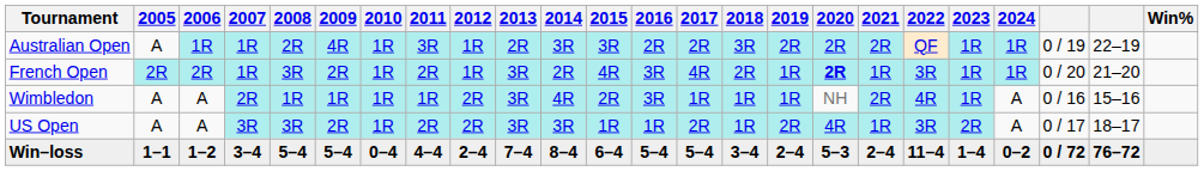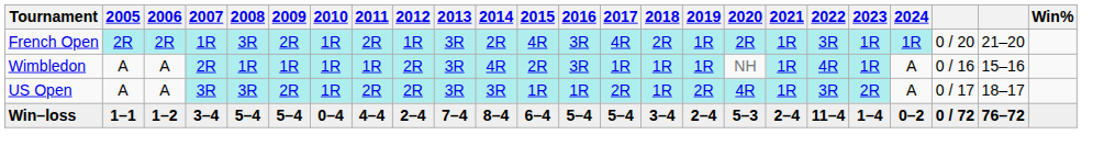- row: Australian Open | A | 1R | 1R | 2R | 4R | 1R | 3R | 1R | 2R | 3R | 3R | 2R | 2R | 3R | 2R | 2R | 2R | QF | 1R | 1R | 0 / 19 | 22–19
French Open | 2020: bold -> normal
Wimbledon | 2021: 2R -> 1R
